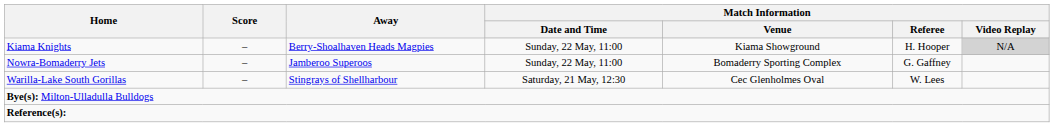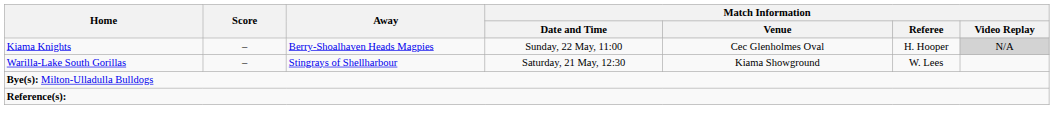Kiama Knights | Match Information / Venue: Kiama Showground -> Cec Glenholmes Oval
- row: Nowra-Bomaderry Jets | – | Jamberoo Superoos | Sunday, 22 May, 11:00 | Bomaderry Sporting Complex | G. Gaffney
Warilla-Lake South Gorillas | Match Information / Venue: Cec Glenholmes Oval -> Kiama Showground
